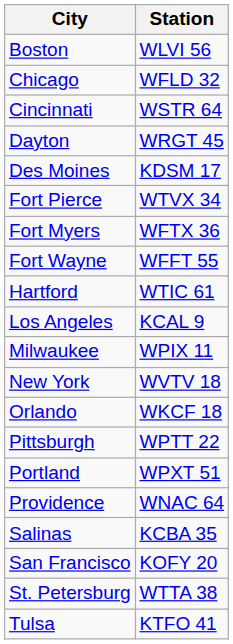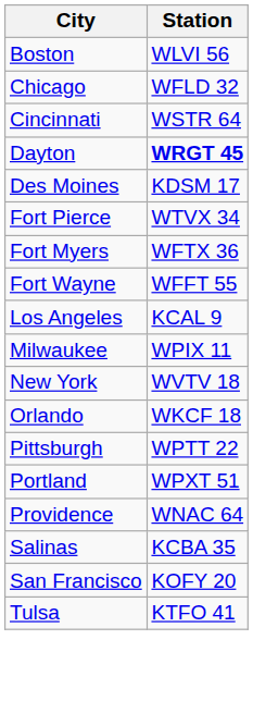Dayton | Station: normal -> bold
- row: Hartford | WTIC 61
- row: St. Petersburg | WTTA 38
